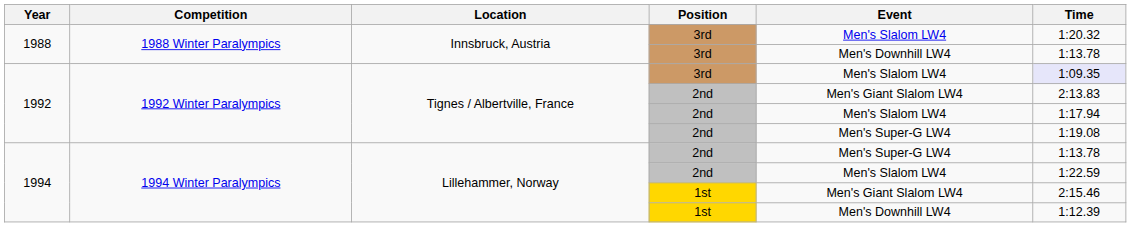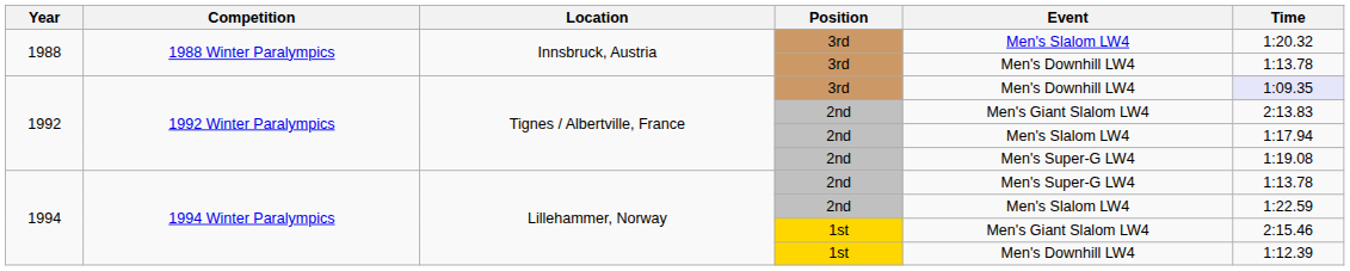1992 / 3rd | Event: Men's Slalom LW4 -> Men's Downhill LW4
